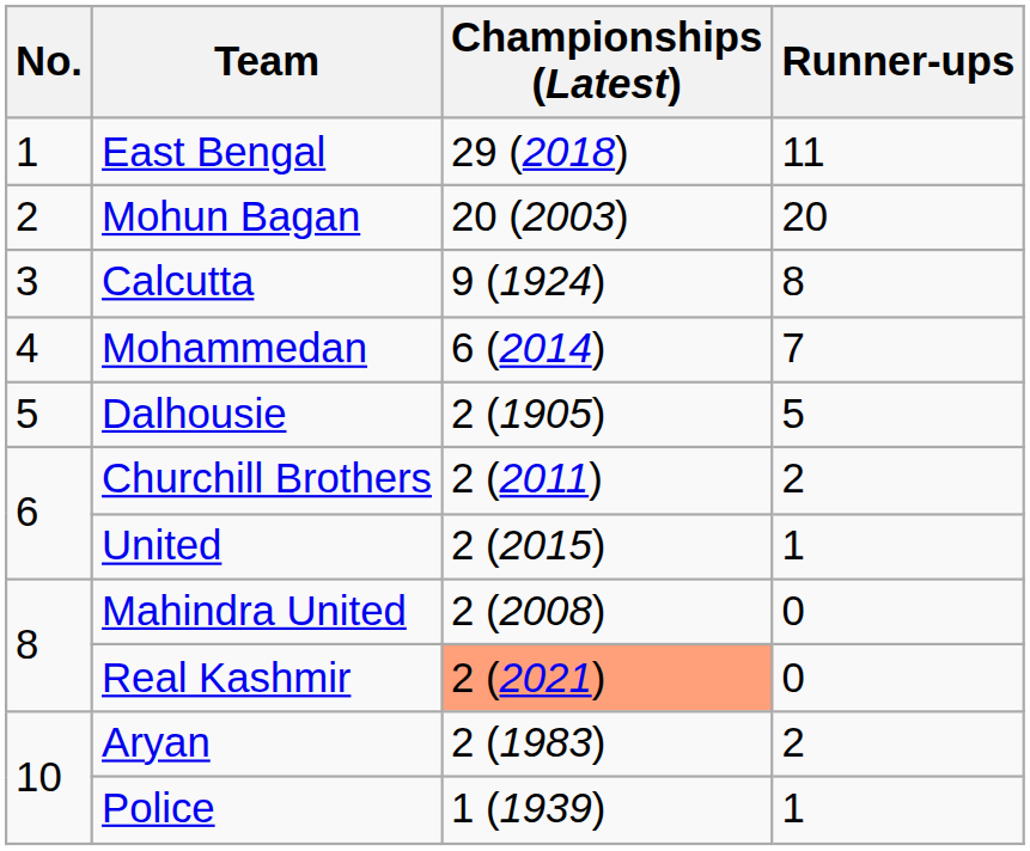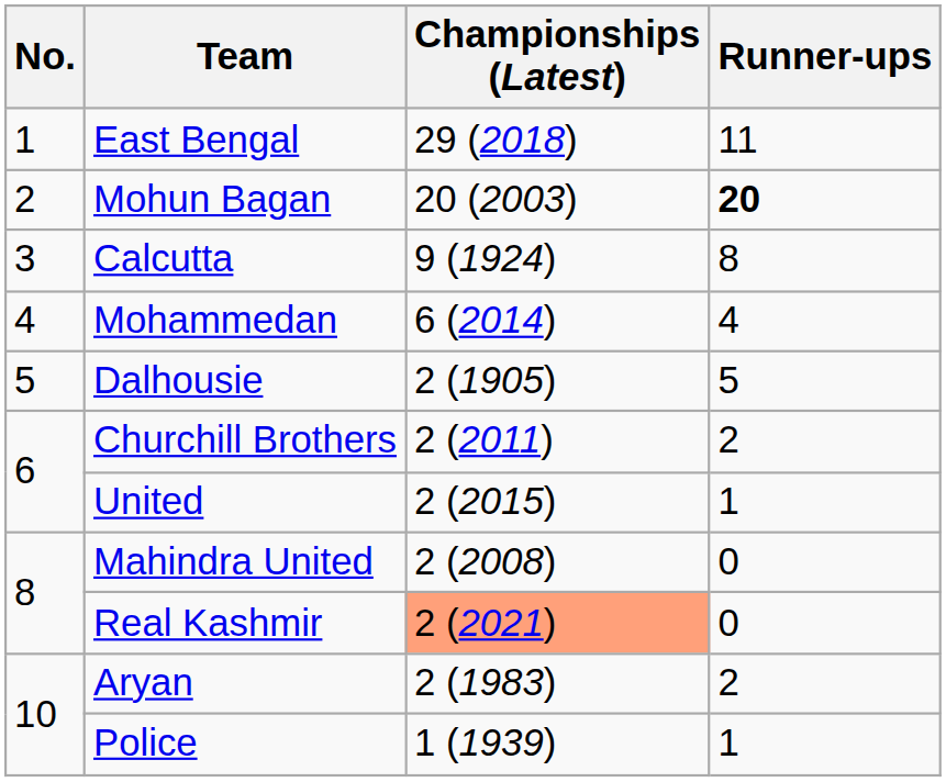Mohun Bagan | Runner-ups: normal -> bold
Mohammedan | Runner-ups: 7 -> 4
